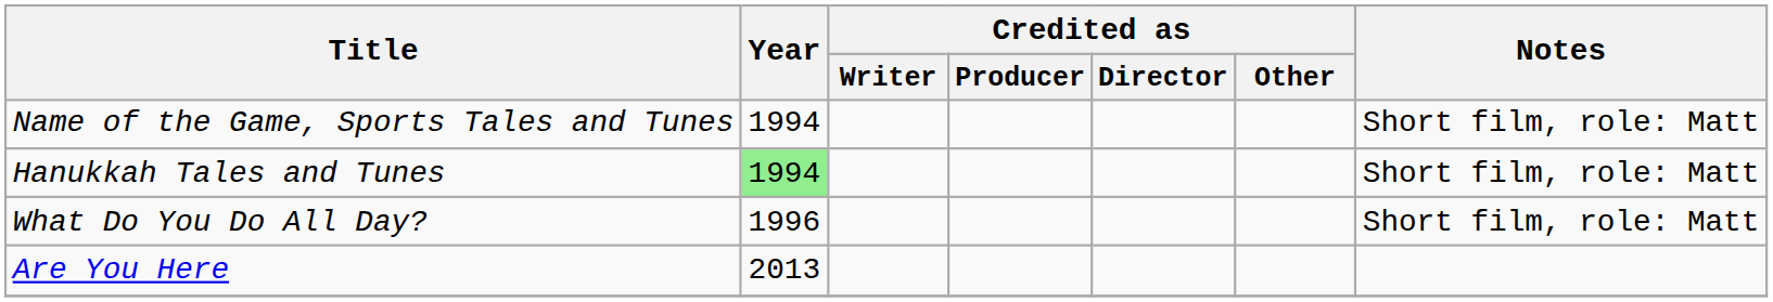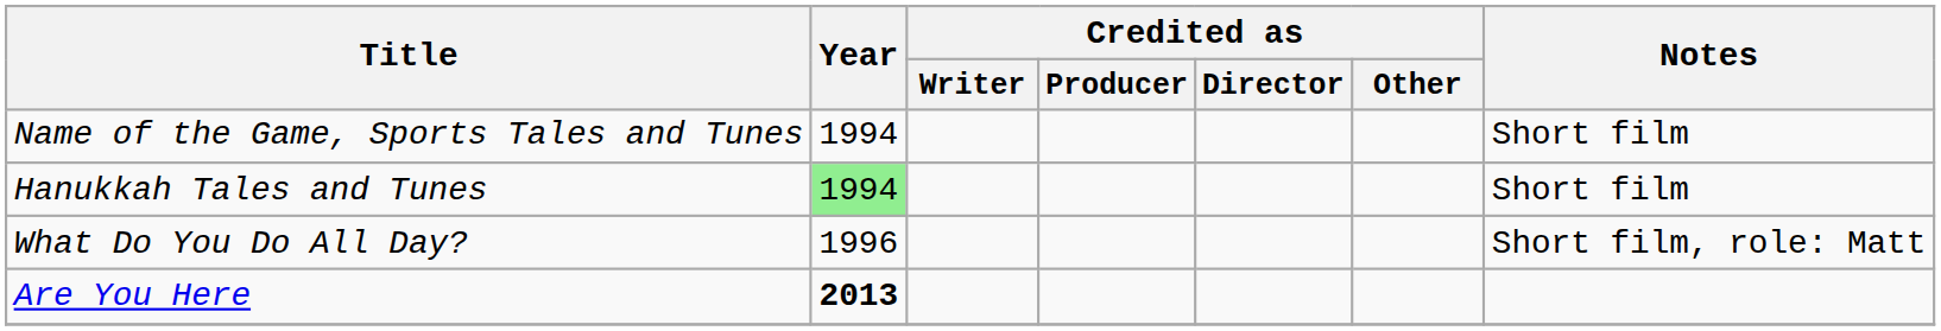Name of the Game, Sports Tales and Tunes | Notes: Short film, role: Matt -> Short film
Hanukkah Tales and Tunes | Notes: Short film, role: Matt -> Short film
Are You Here | Year: normal -> bold
